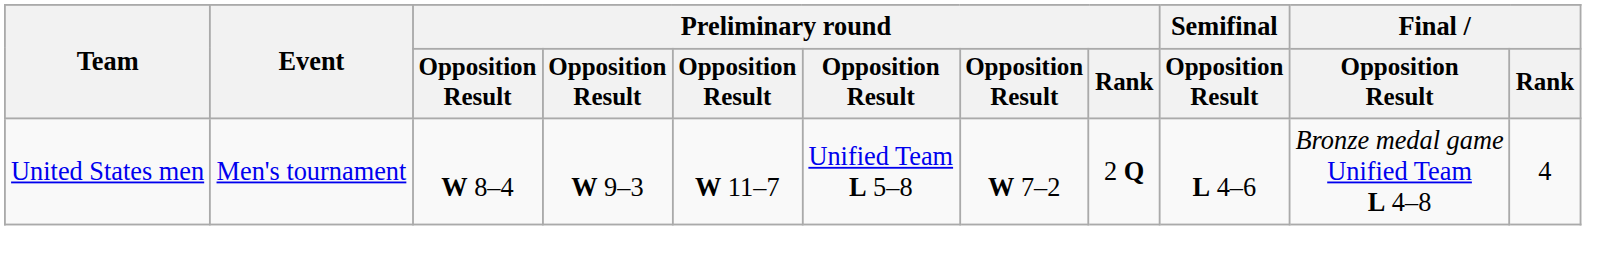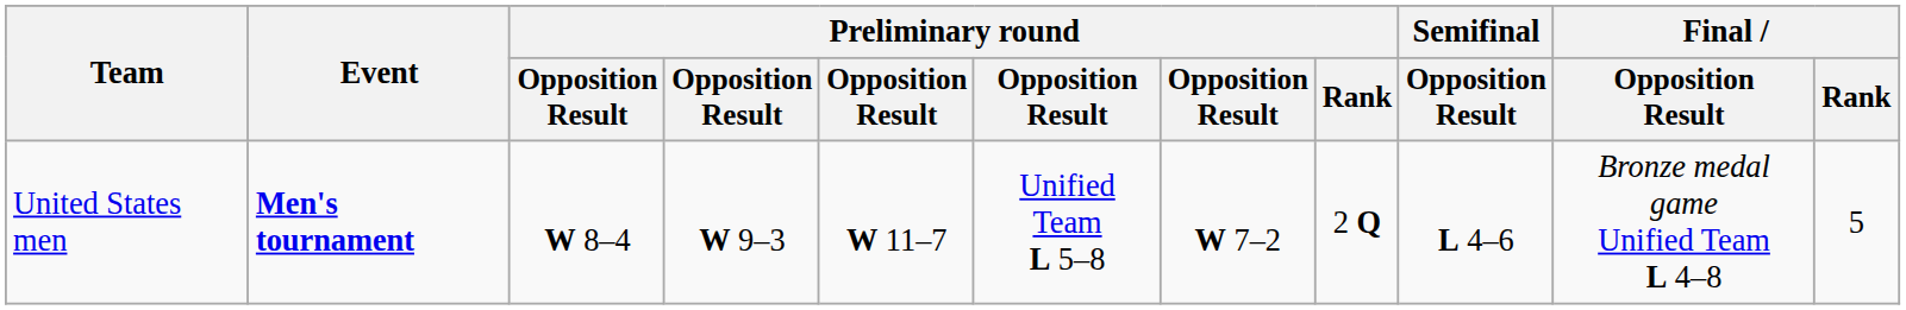United States men | Event: normal -> bold
United States men | Final / Rank: 4 -> 5
